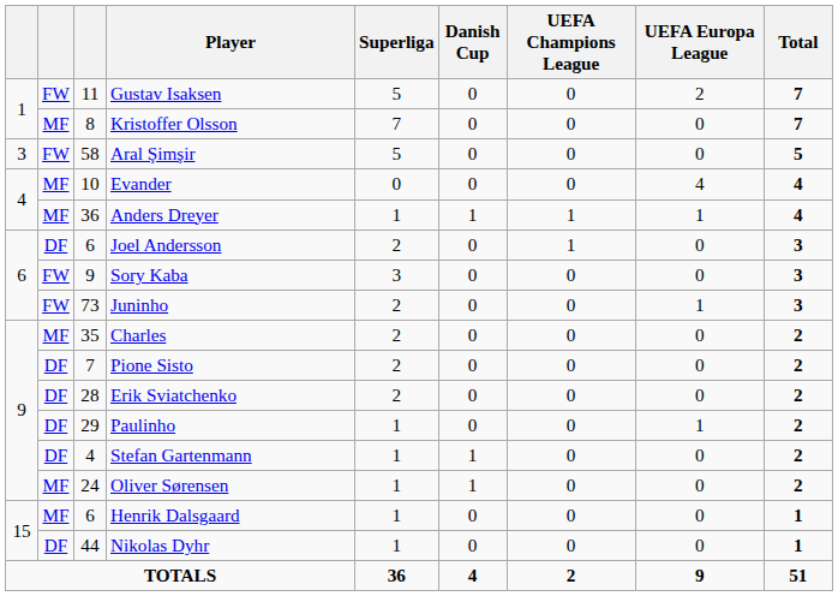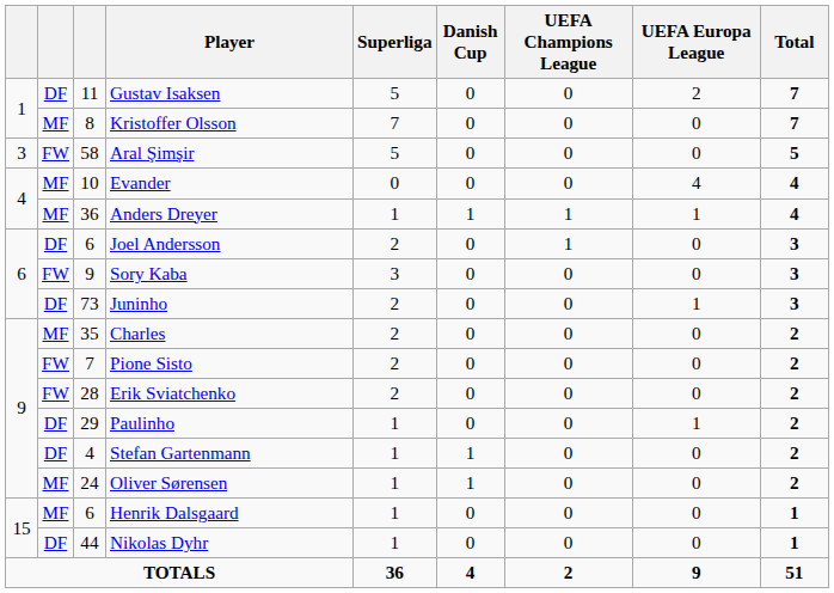Gustav Isaksen | column 2: FW -> DF
Juninho | column 2: FW -> DF
Pione Sisto | column 2: DF -> FW
Erik Sviatchenko | column 2: DF -> FW
